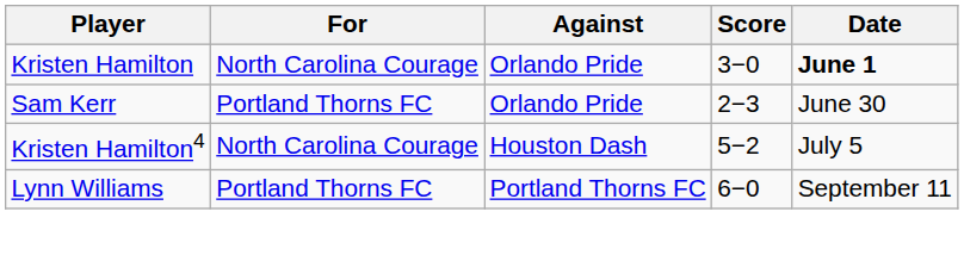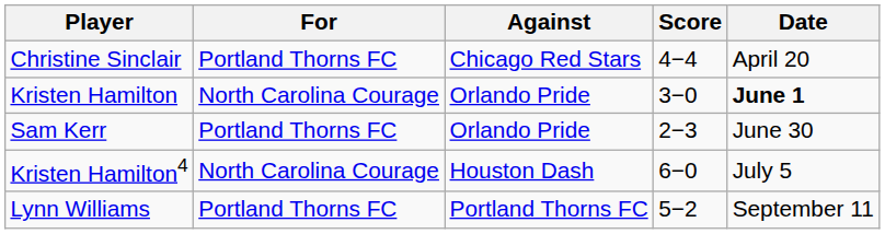+ row: Christine Sinclair | Portland Thorns FC | Chicago Red Stars | 4−4 | April 20
Kristen Hamilton4 | Score: 5−2 -> 6−0
Lynn Williams | Score: 6−0 -> 5−2
